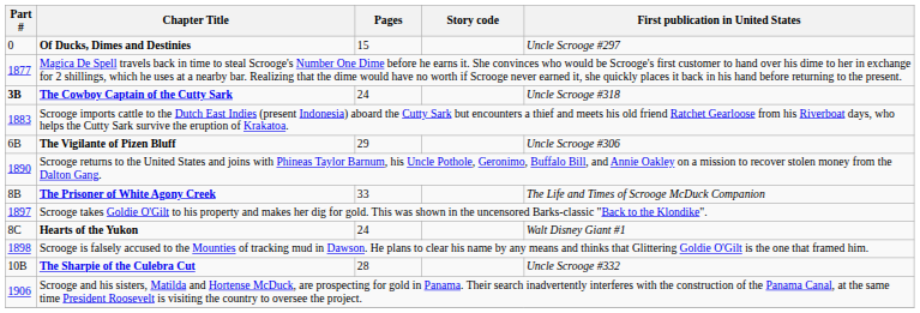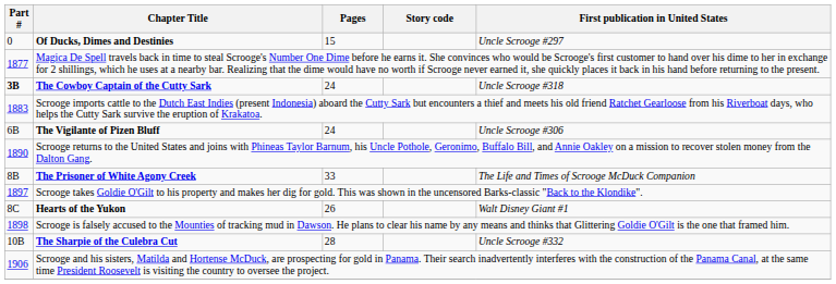The Vigilante of Pizen Bluff | Pages: 29 -> 24
Hearts of the Yukon | Pages: 24 -> 26
